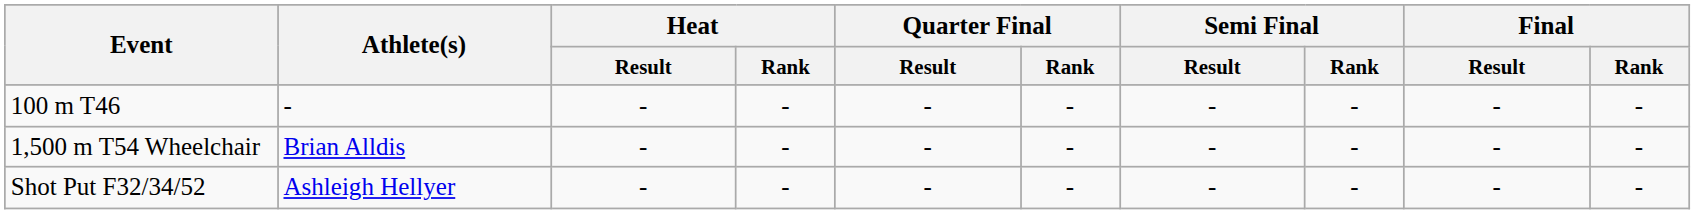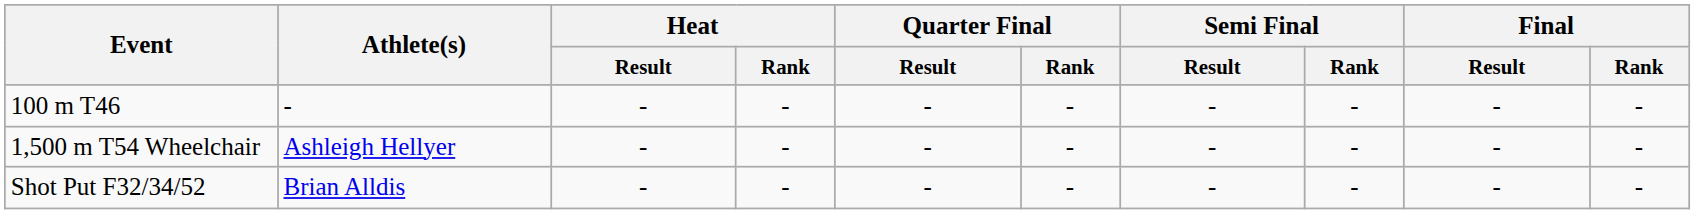1,500 m T54 Wheelchair | Athlete(s): Brian Alldis -> Ashleigh Hellyer
Shot Put F32/34/52 | Athlete(s): Ashleigh Hellyer -> Brian Alldis
